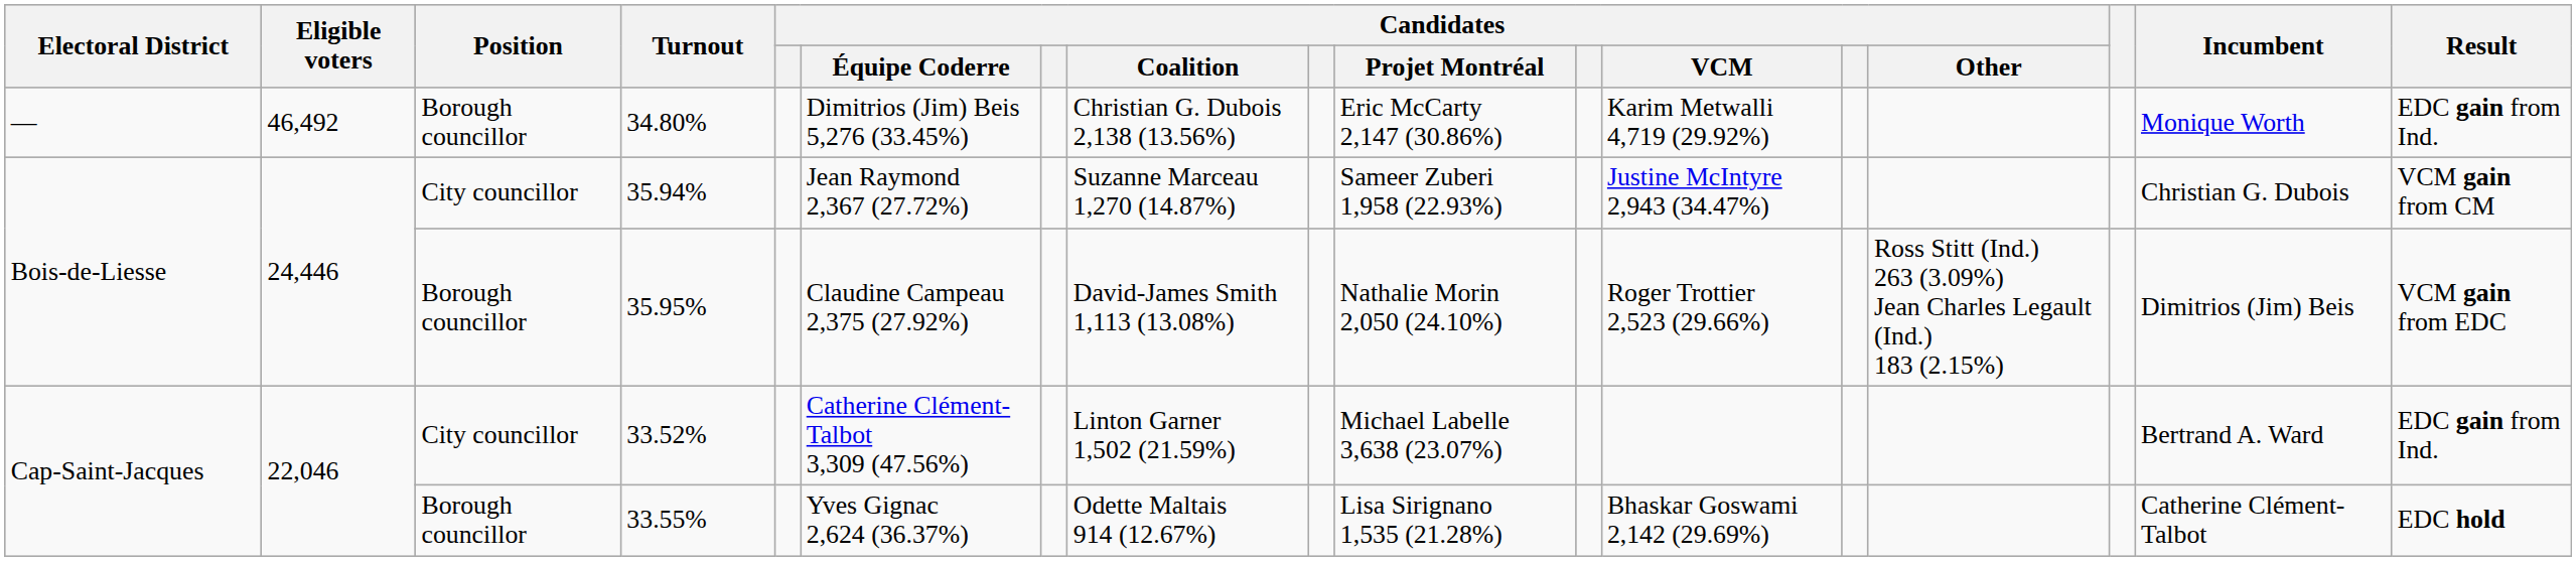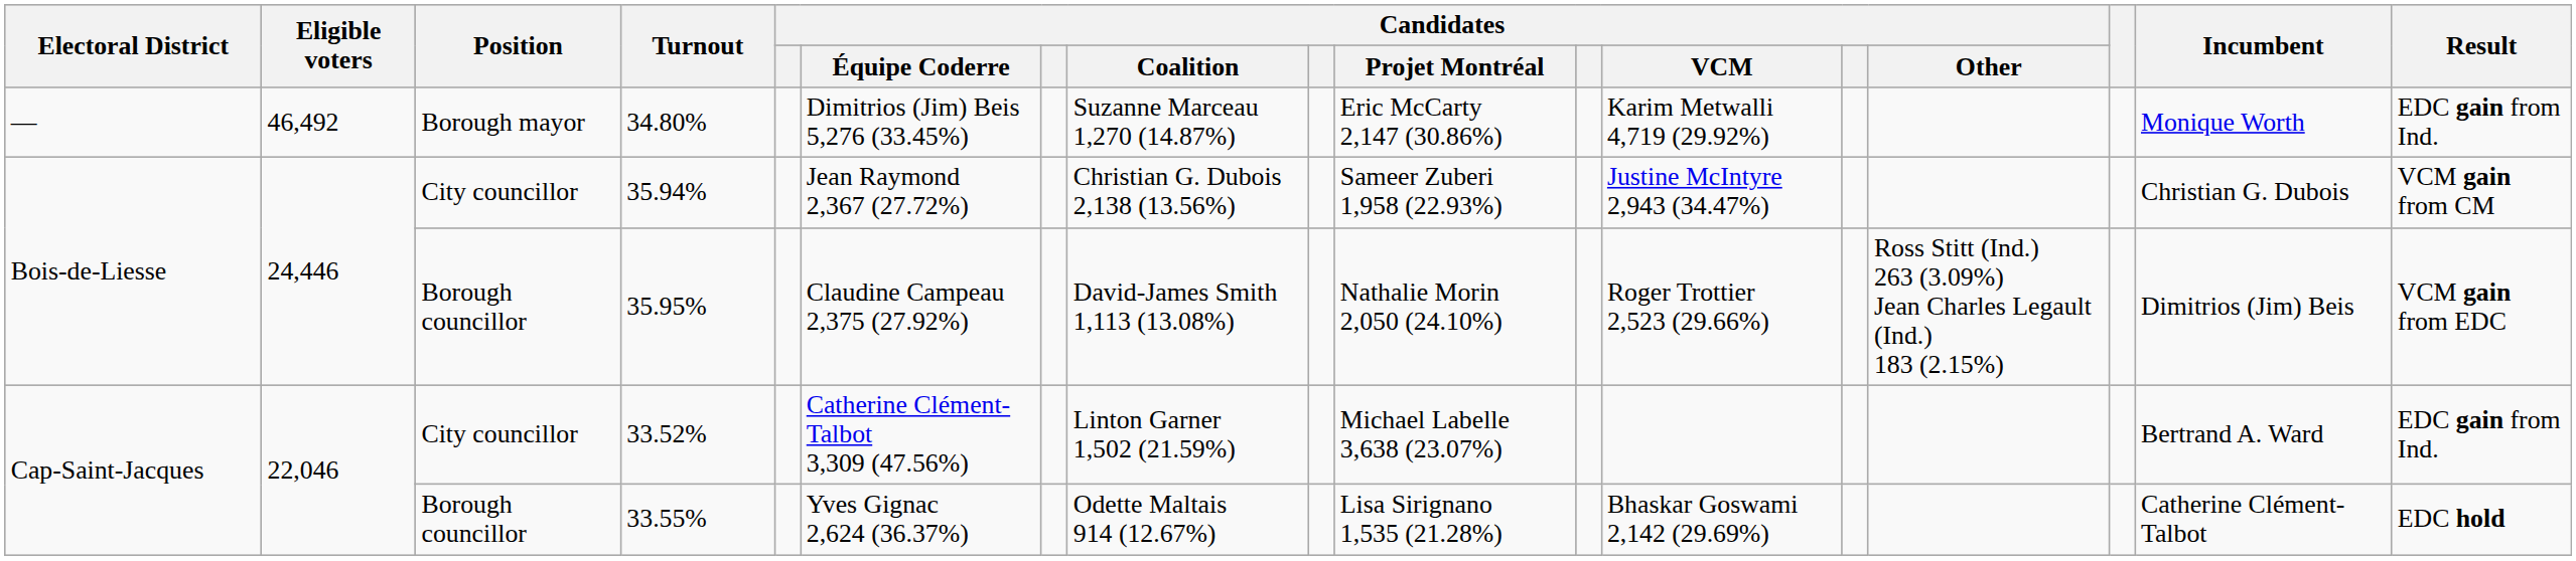34.80% | Position: Borough councillor -> Borough mayor
34.80% | Candidates / Coalition: Christian G. Dubois 2,138 (13.56%) -> Suzanne Marceau 1,270 (14.87%)
35.94% | Candidates / Coalition: Suzanne Marceau 1,270 (14.87%) -> Christian G. Dubois 2,138 (13.56%)
